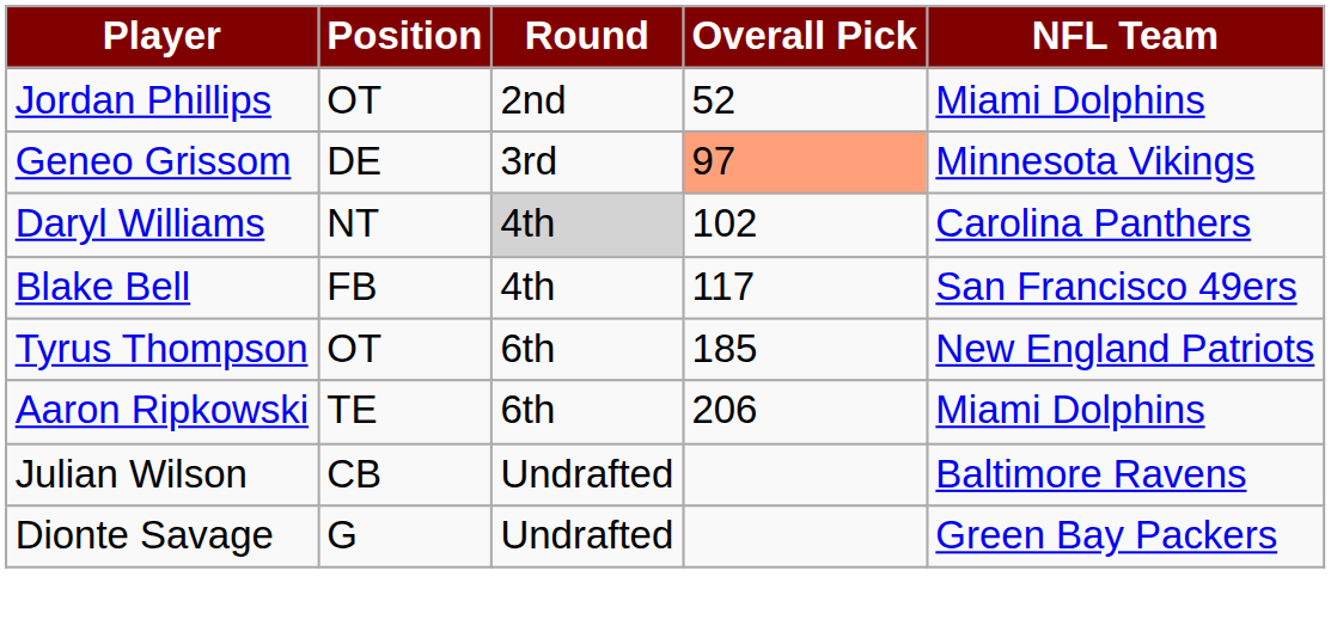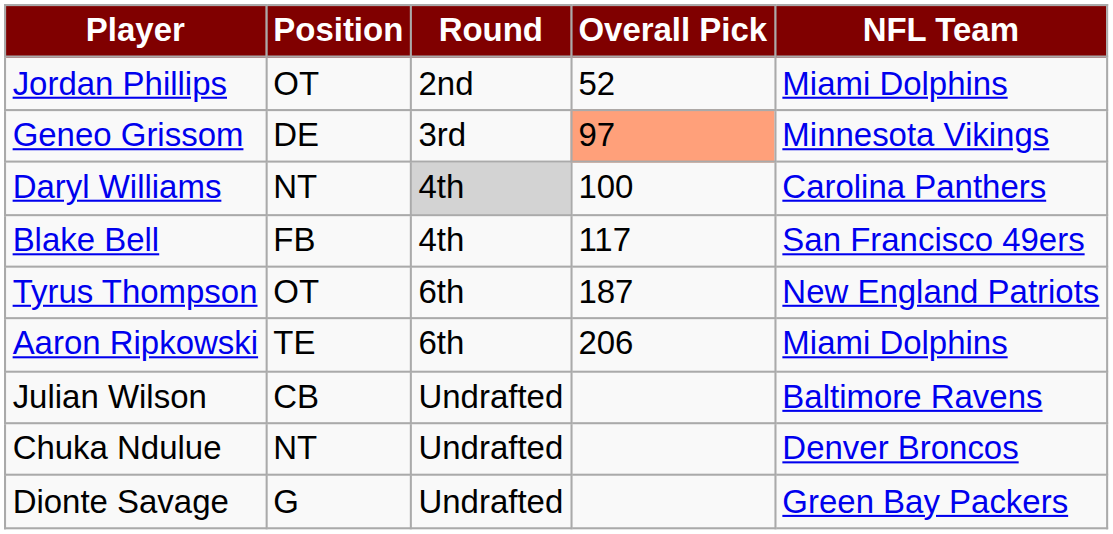Daryl Williams | Overall Pick: 102 -> 100
Tyrus Thompson | Overall Pick: 185 -> 187
+ row: Chuka Ndulue | NT | Undrafted | Denver Broncos
